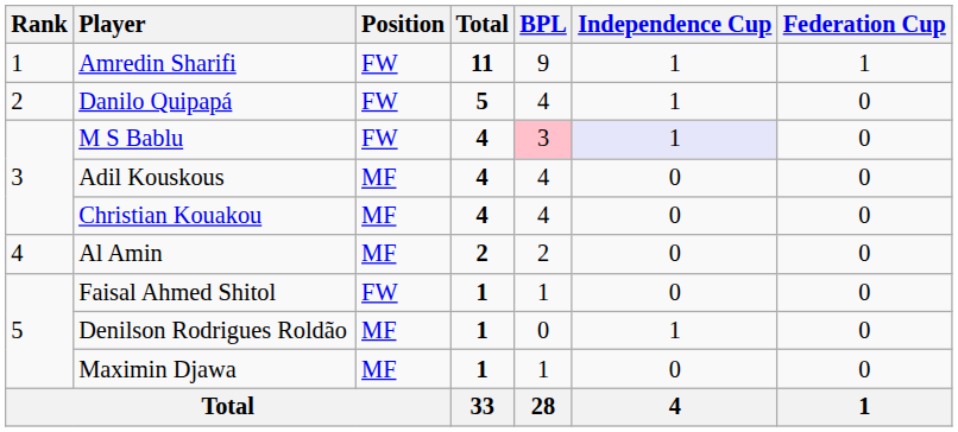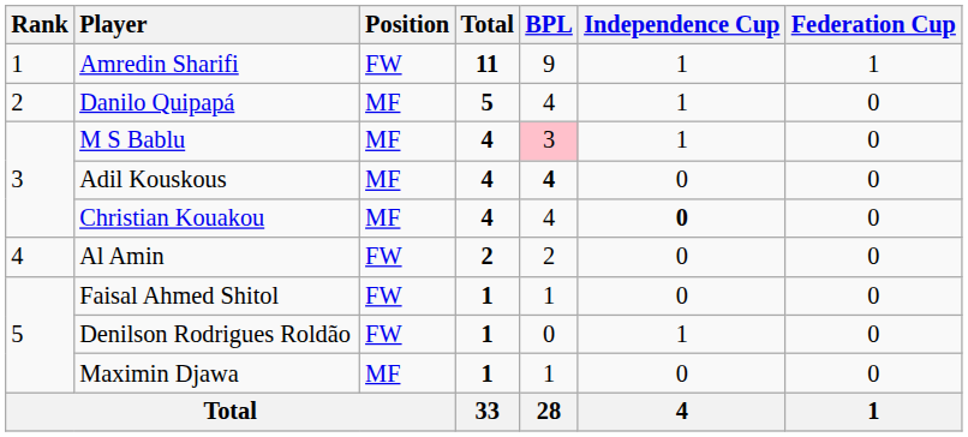Danilo Quipapá | Position: FW -> MF
M S Bablu | Position: FW -> MF
M S Bablu | Independence Cup: lavender background -> no background
Adil Kouskous | BPL: normal -> bold
Christian Kouakou | Independence Cup: normal -> bold
Al Amin | Position: MF -> FW
Denilson Rodrigues Roldão | Position: MF -> FW
